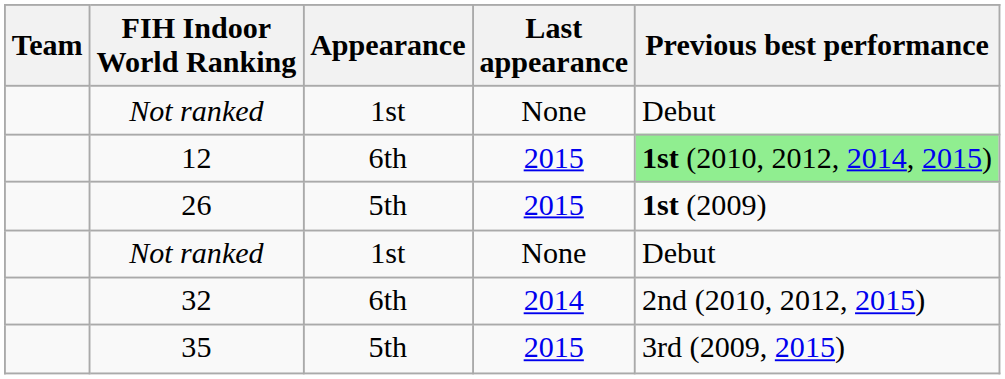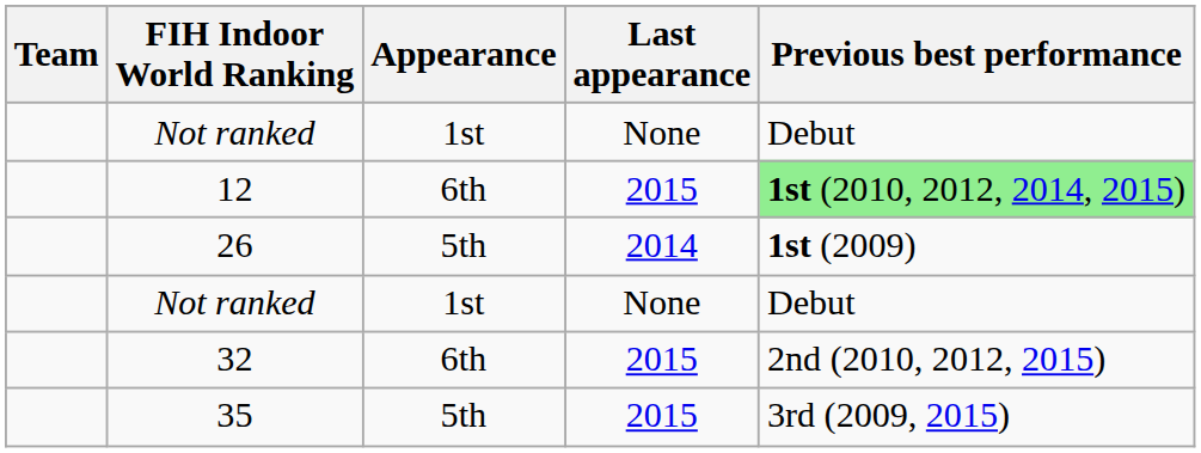26 | Last appearance: 2015 -> 2014
32 | Last appearance: 2014 -> 2015
